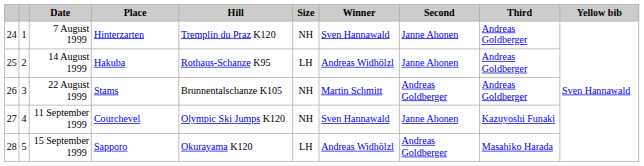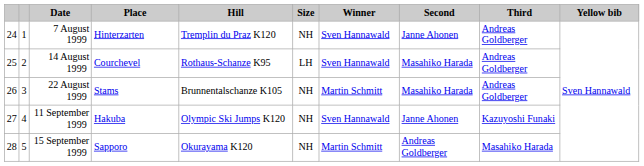14 August 1999 | Place: Hakuba -> Courchevel
14 August 1999 | Winner: Andreas Widhölzl -> Sven Hannawald
14 August 1999 | Second: Janne Ahonen -> Masahiko Harada
22 August 1999 | Second: Andreas Goldberger -> Masahiko Harada
11 September 1999 | Place: Courchevel -> Hakuba
15 September 1999 | Size: LH -> NH
15 September 1999 | Winner: Andreas Widhölzl -> Martin Schmitt
